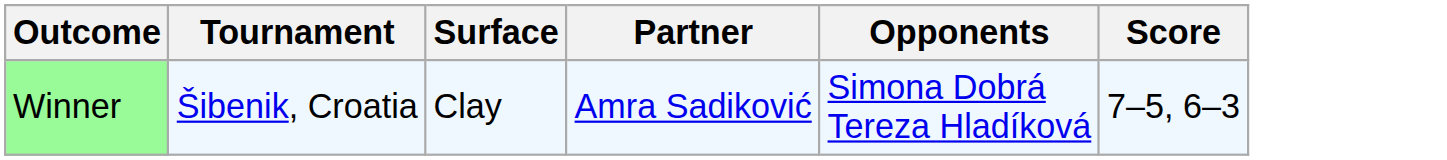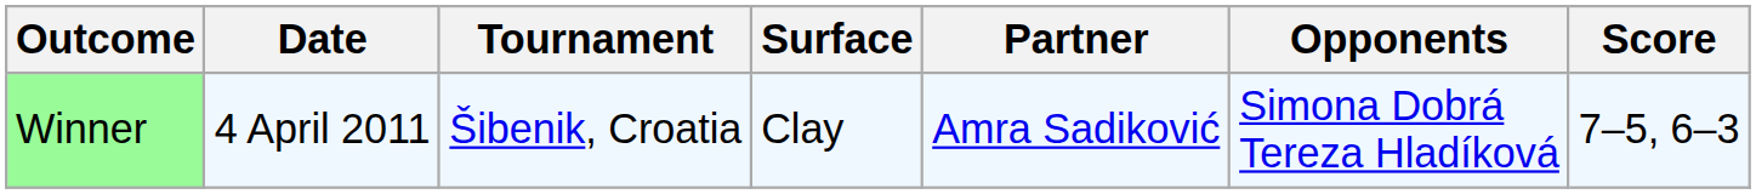+ column: Date | 4 April 2011
